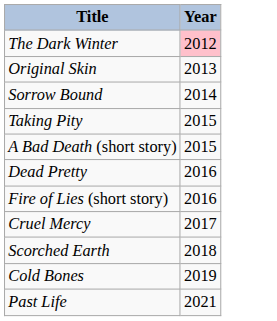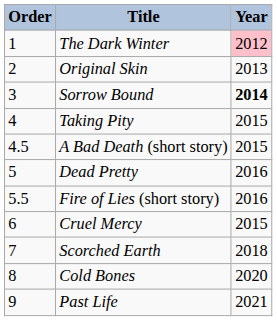+ column: Order | 1 | 2 | 3 | 4 | 4.5 | 5 | 5.5 | 6 | 7 | 8 | 9
Sorrow Bound | Year: normal -> bold
Cruel Mercy | Year: 2017 -> 2015
Cold Bones | Year: 2019 -> 2020
